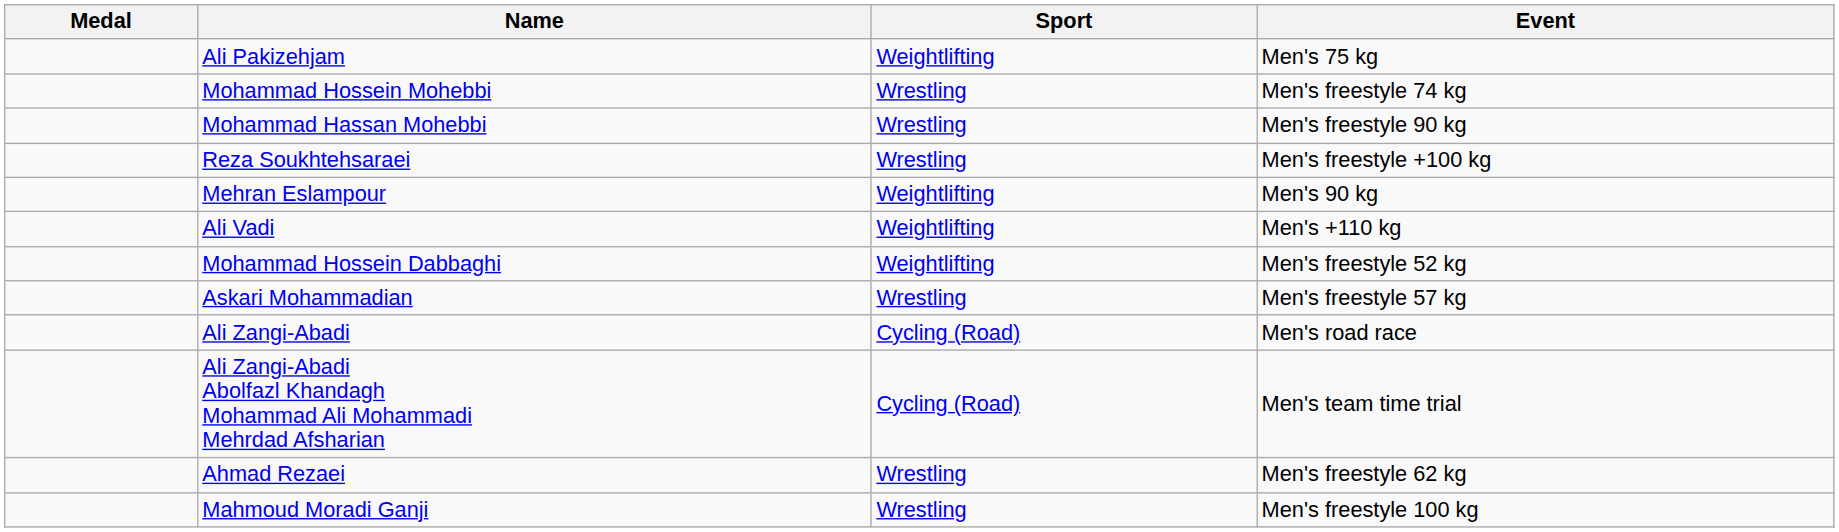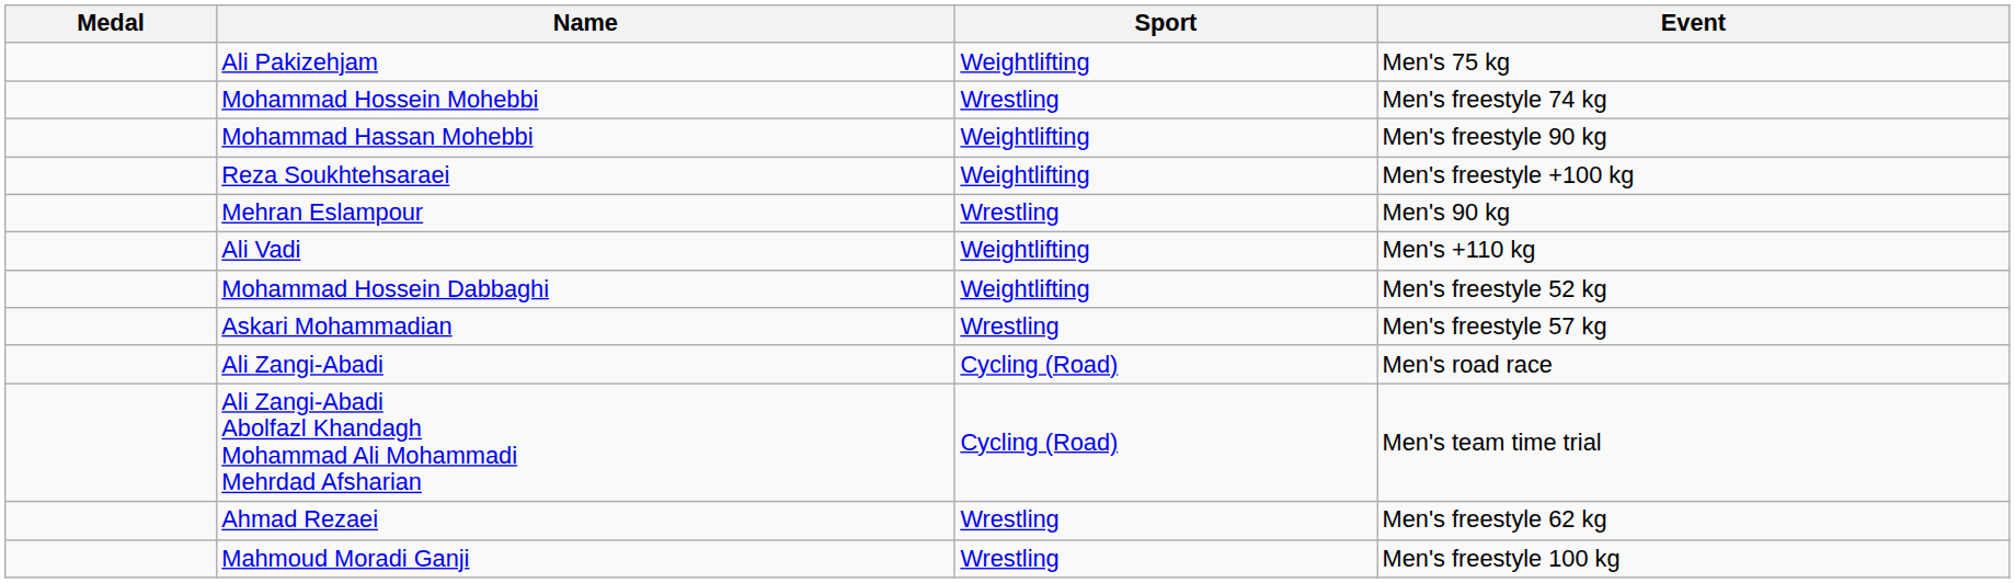Mohammad Hassan Mohebbi | Sport: Wrestling -> Weightlifting
Reza Soukhtehsaraei | Sport: Wrestling -> Weightlifting
Mehran Eslampour | Sport: Weightlifting -> Wrestling
